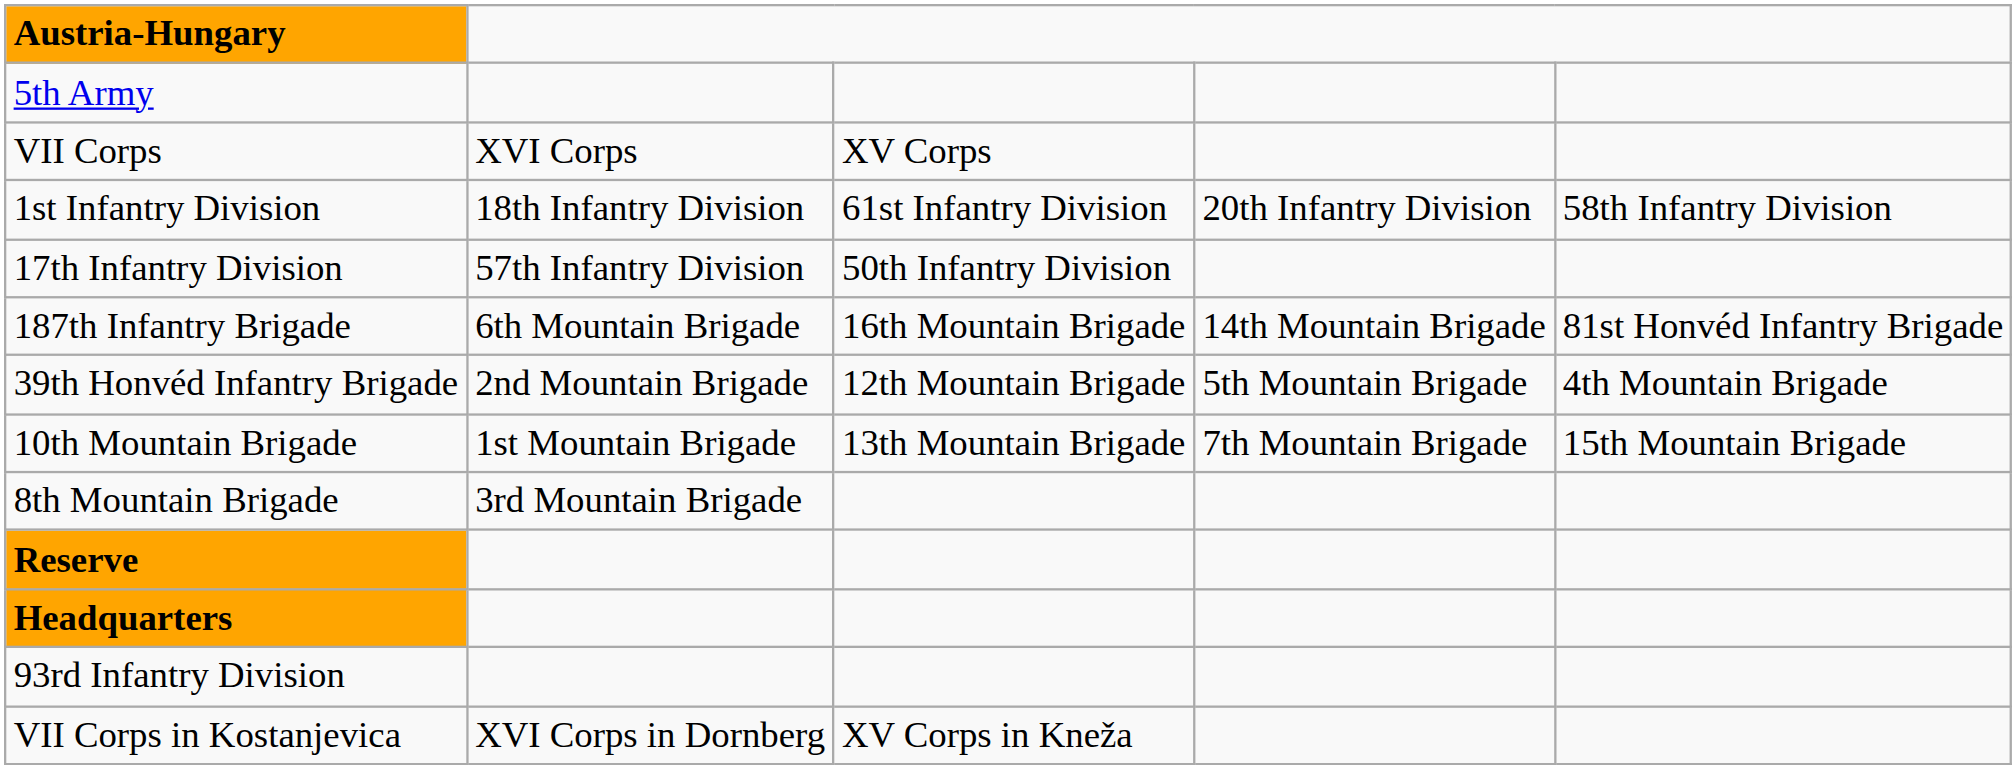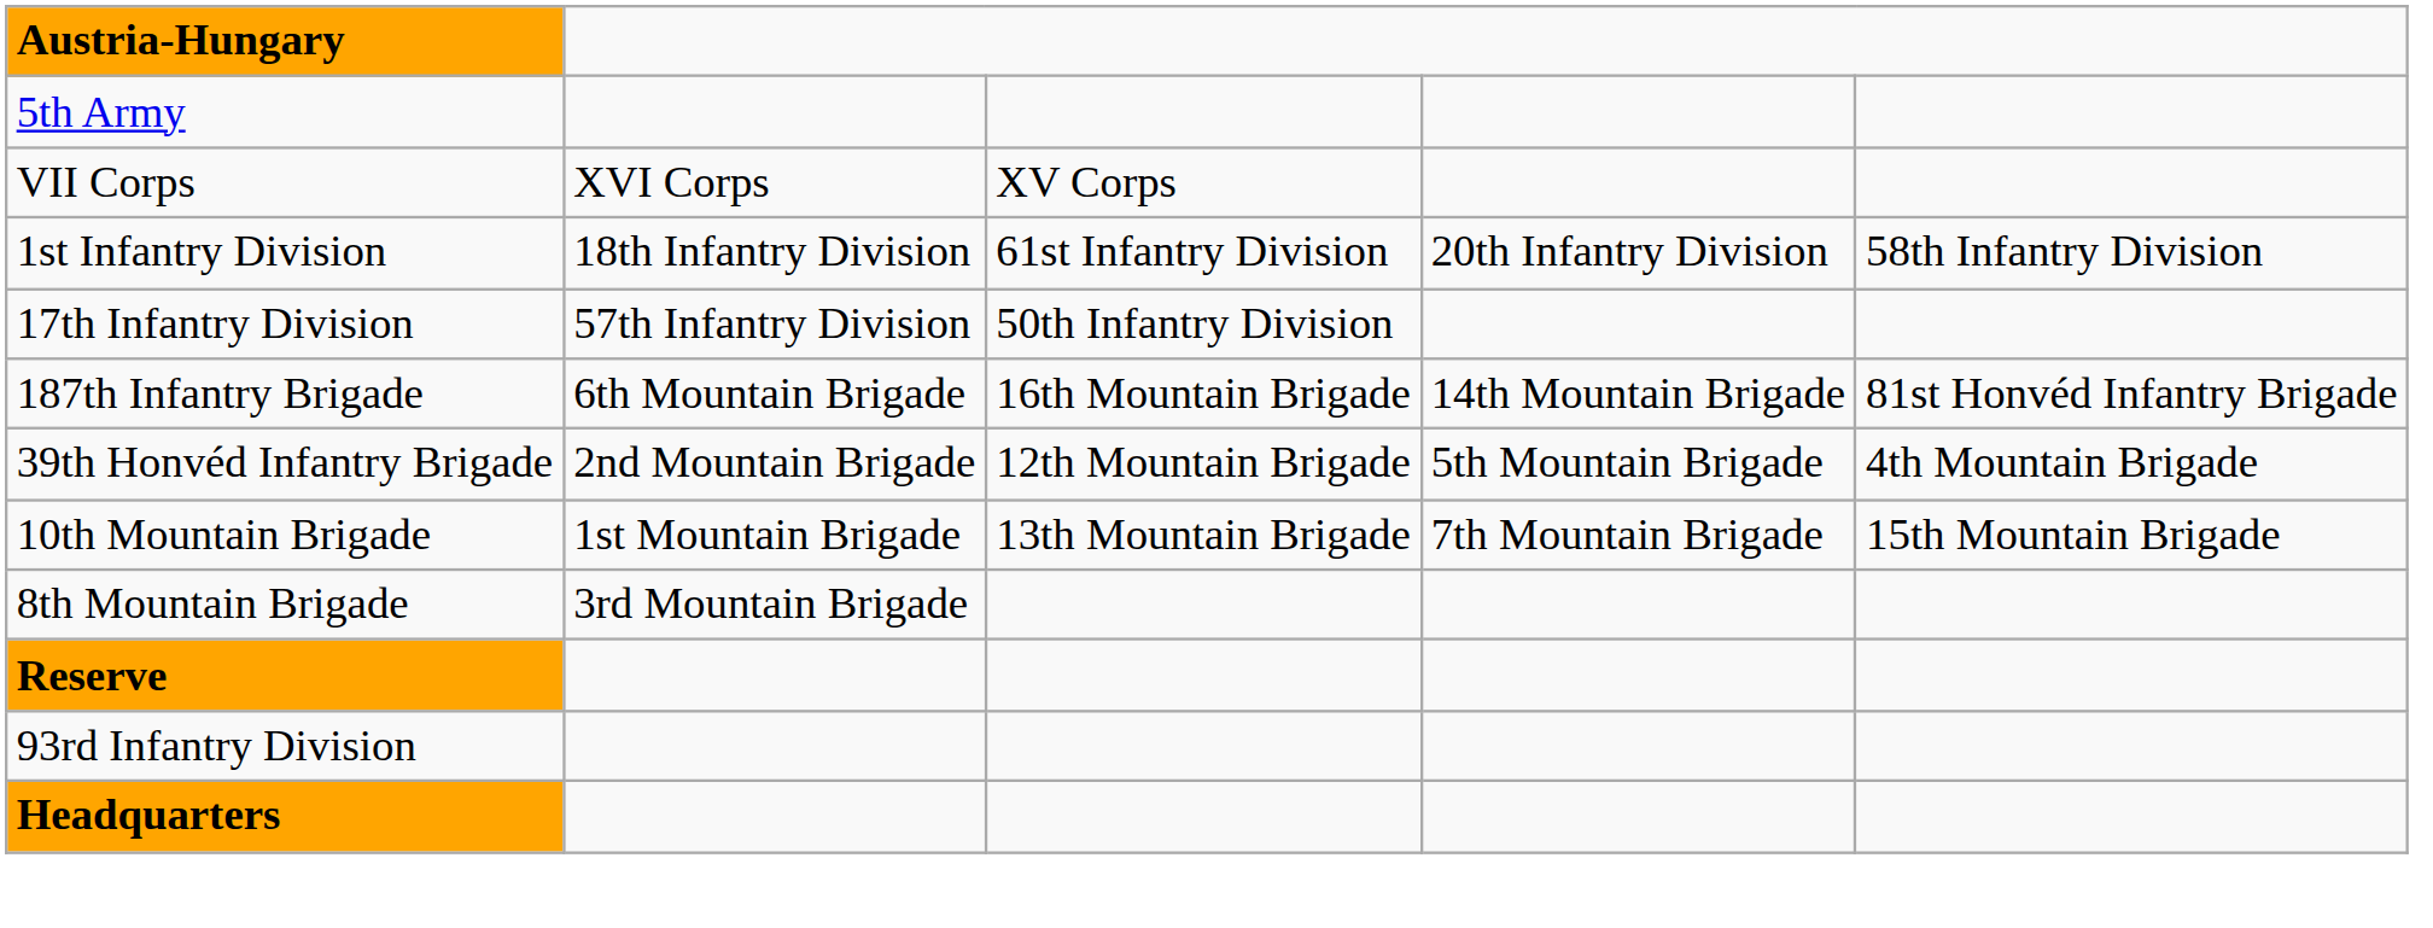rows swapped: 93rd Infantry Division <-> Headquarters
- row: VII Corps in Kostanjevica | XVI Corps in Dornberg | XV Corps in Kneža
